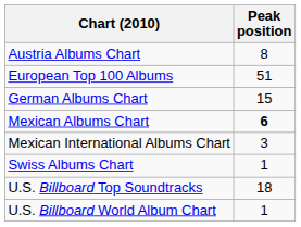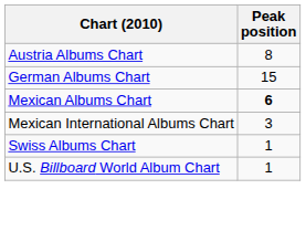- row: European Top 100 Albums | 51
- row: U.S. Billboard Top Soundtracks | 18
